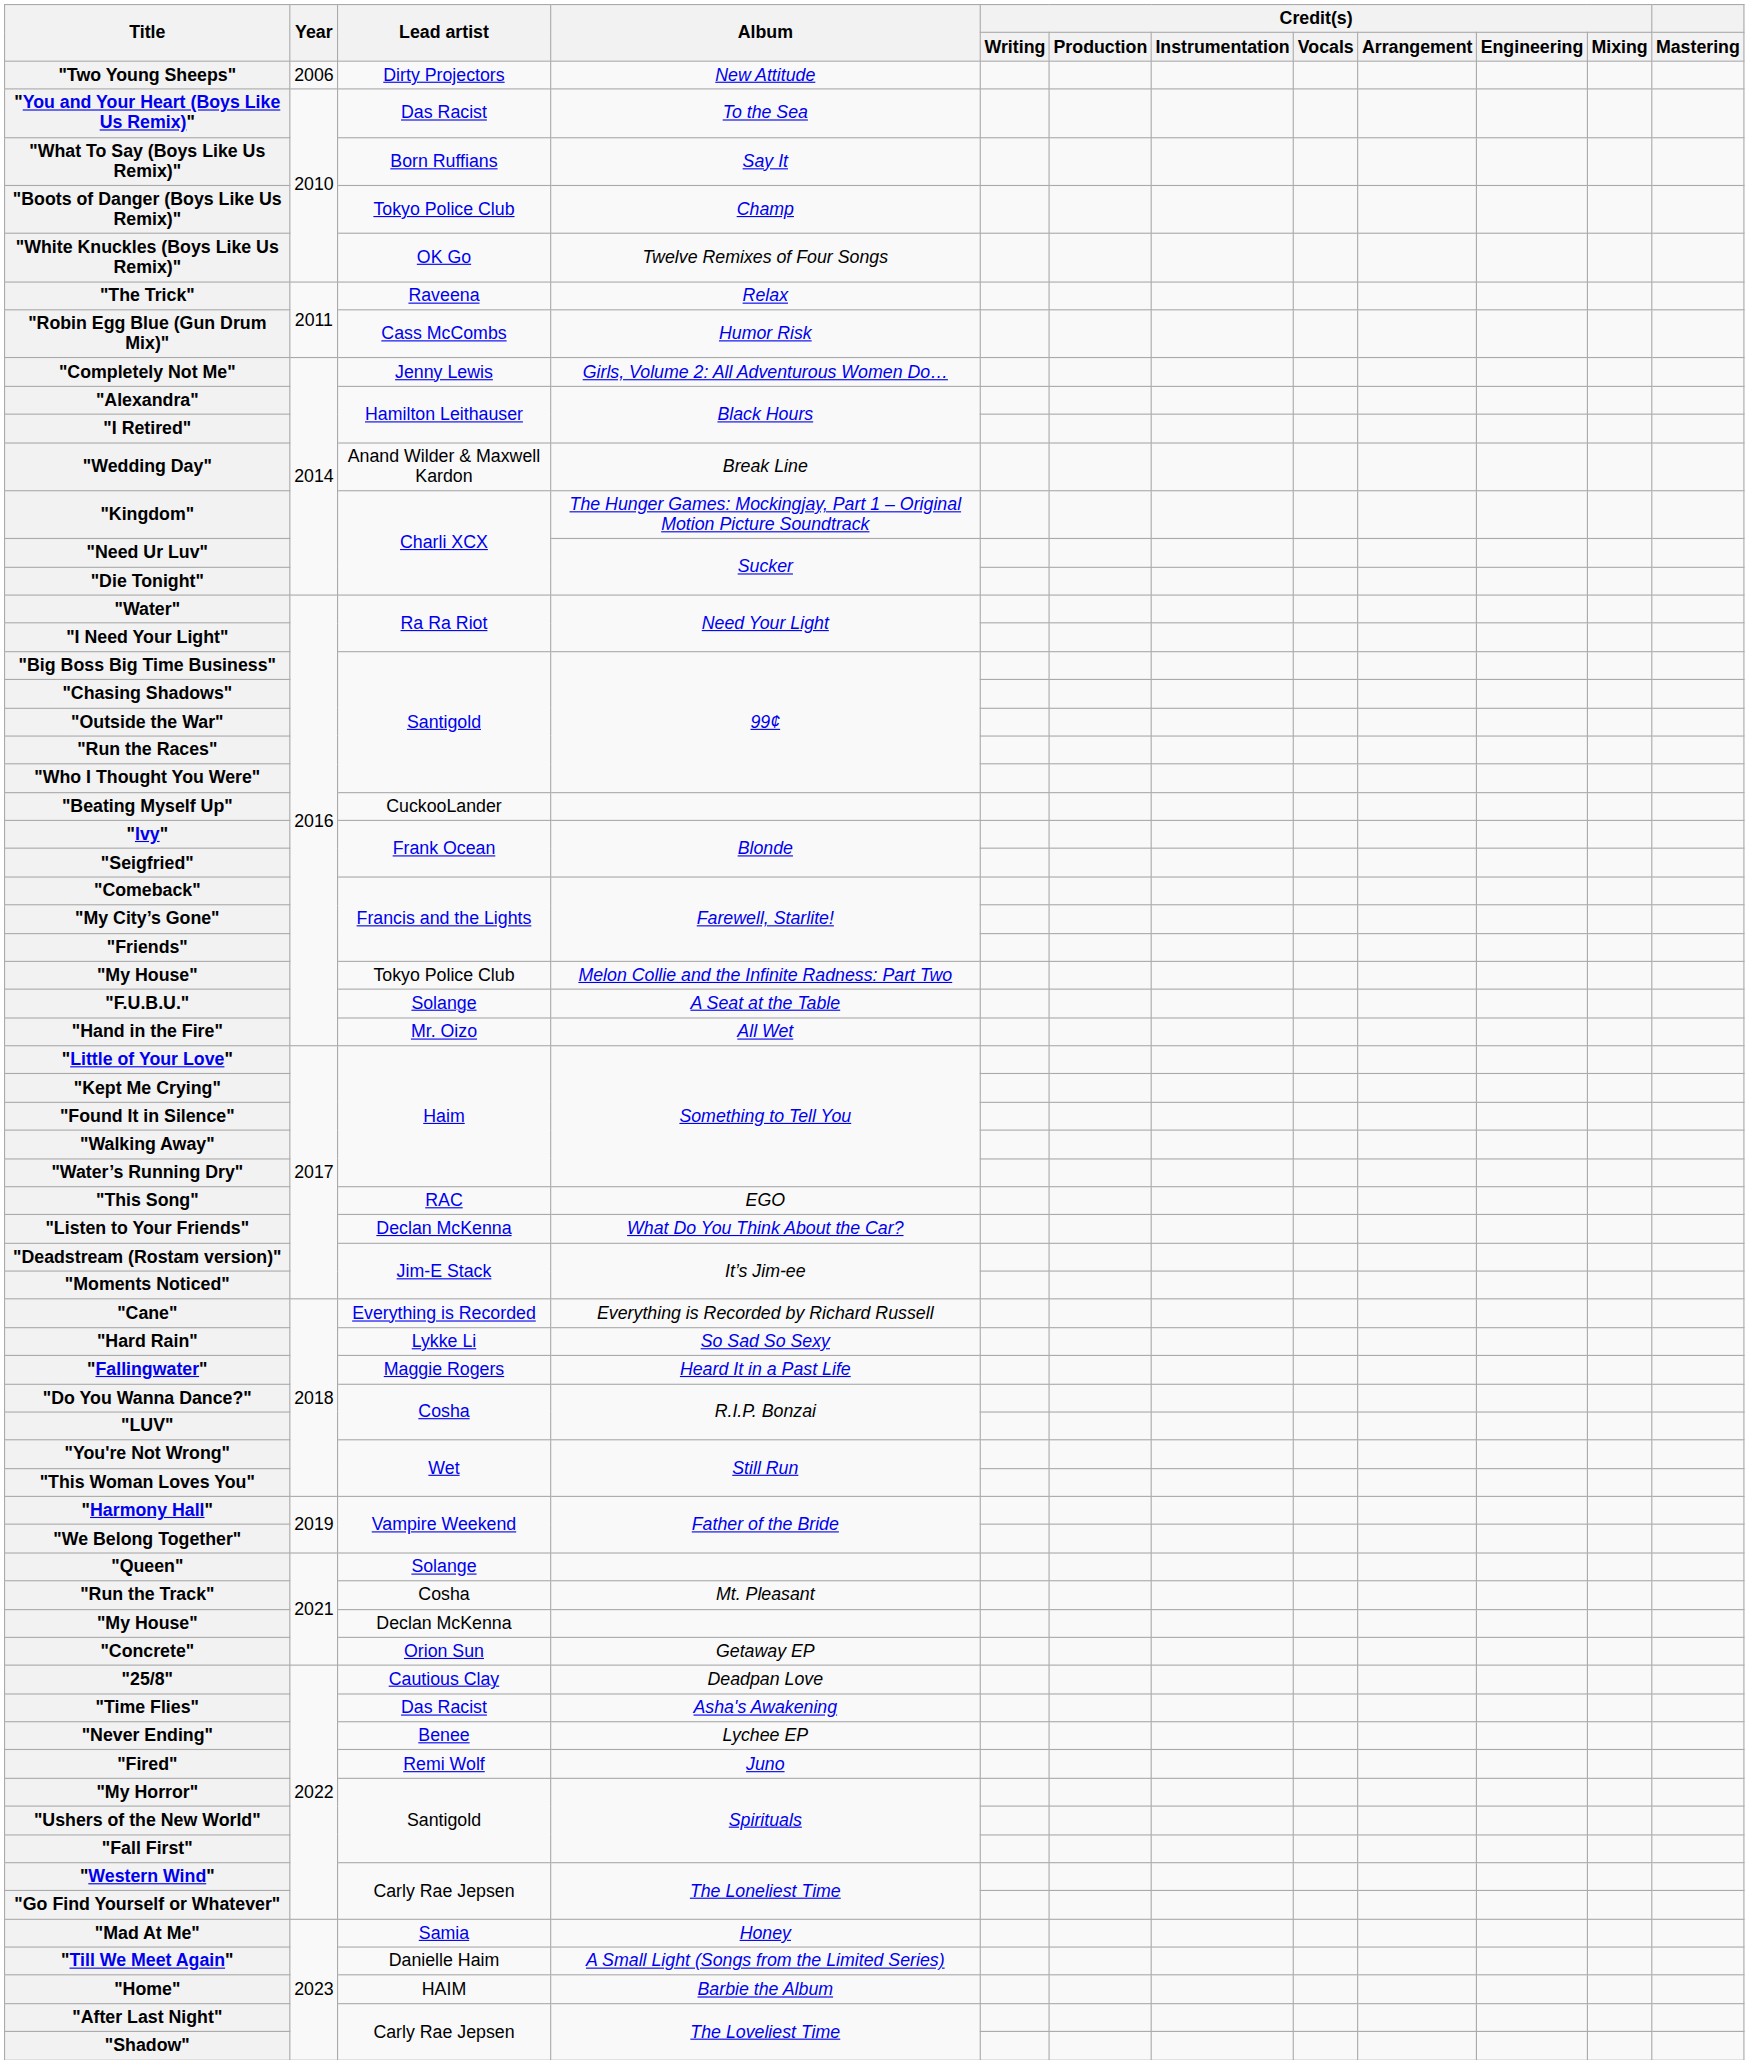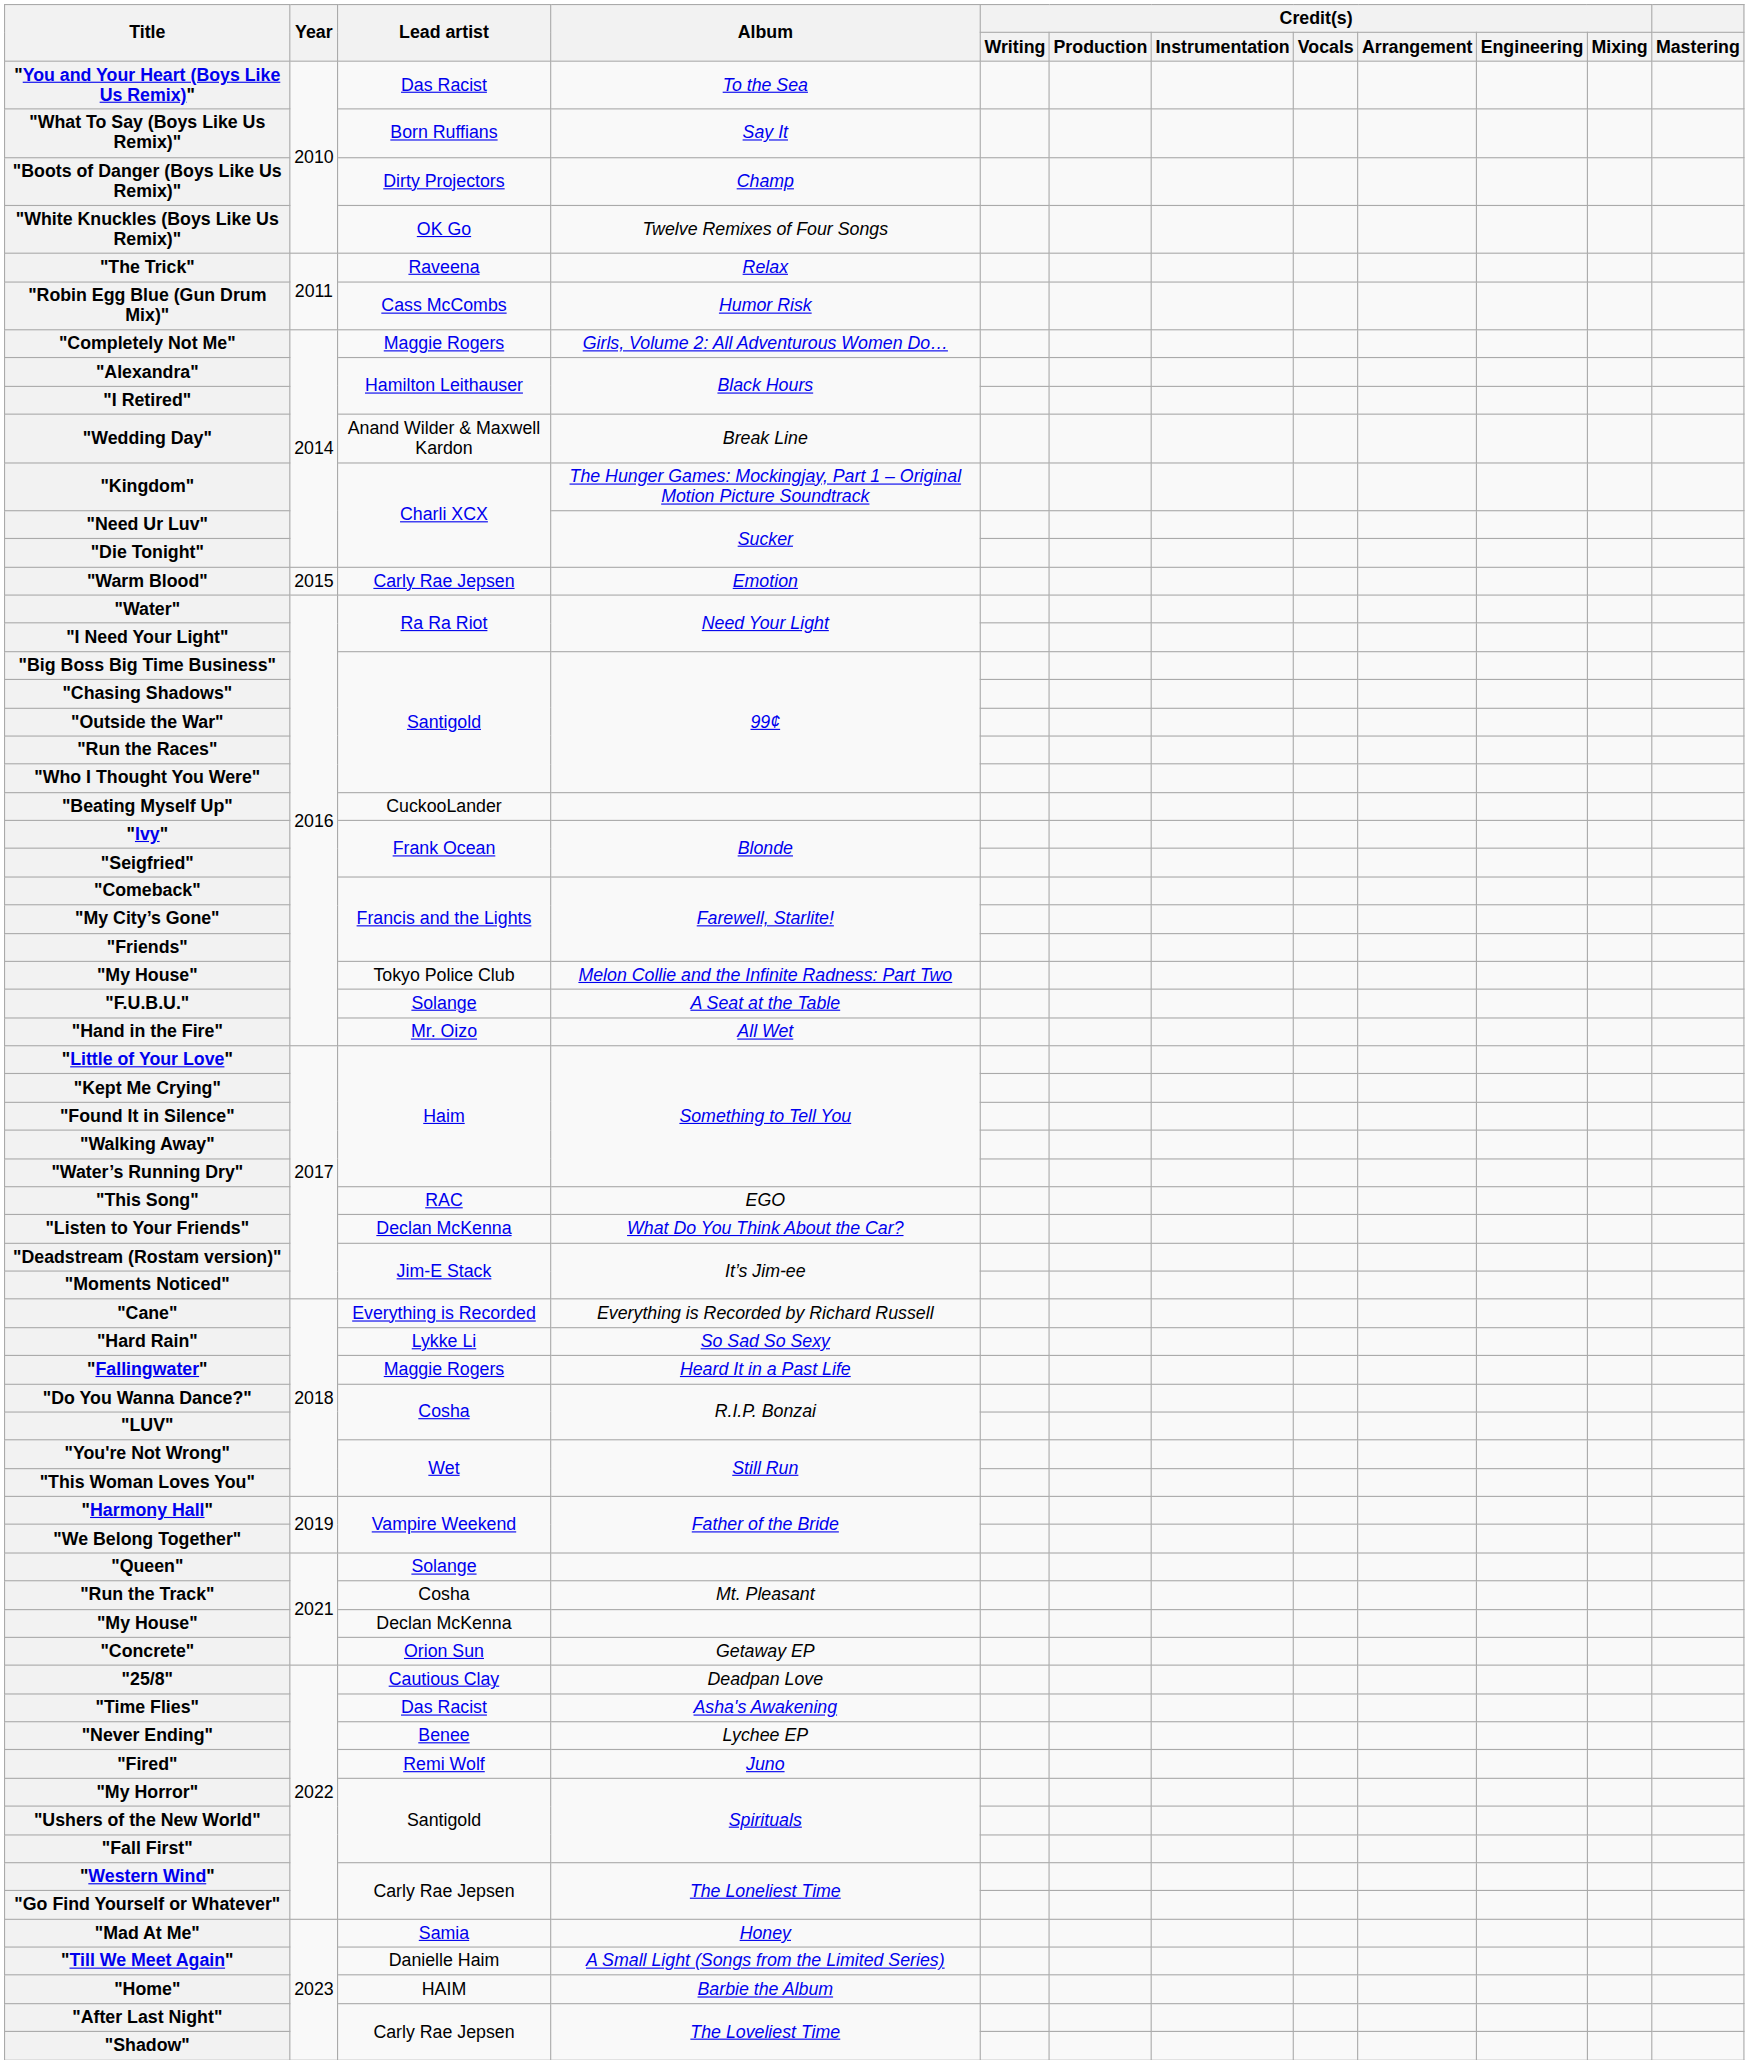- row: "Two Young Sheeps" | 2006 | Dirty Projectors | New Attitude
"Boots of Danger (Boys Like Us Remix)" | Lead artist: Tokyo Police Club -> Dirty Projectors
"Completely Not Me" | Lead artist: Jenny Lewis -> Maggie Rogers
+ row: "Warm Blood" | 2015 | Carly Rae Jepsen | Emotion
